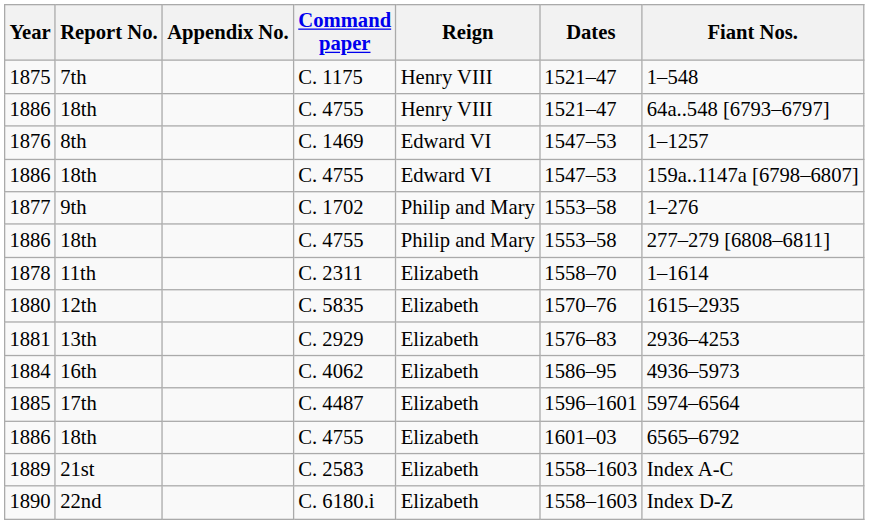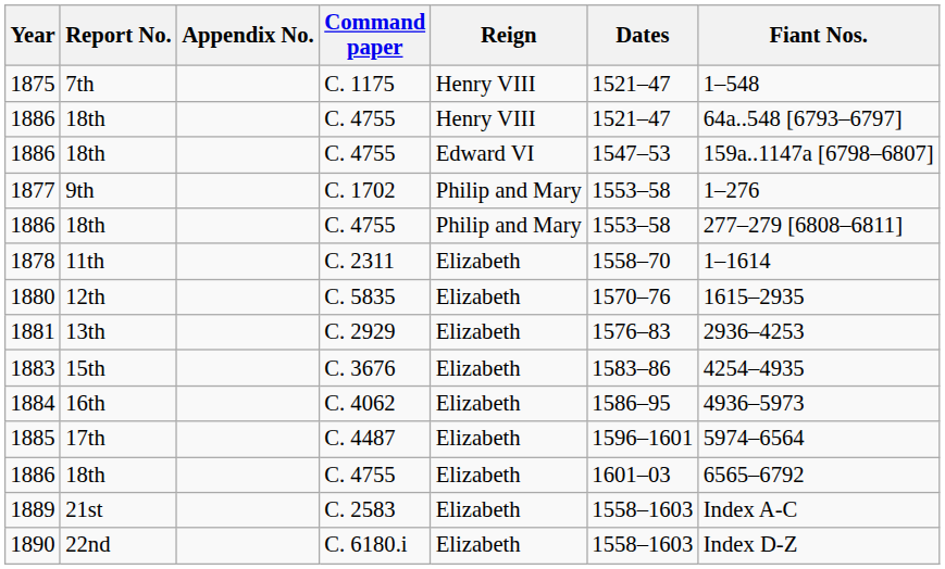- row: 1876 | 8th | C. 1469 | Edward VI | 1547–53 | 1–1257
+ row: 1883 | 15th | C. 3676 | Elizabeth | 1583–86 | 4254–4935
